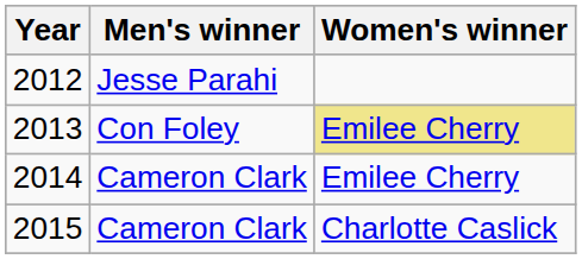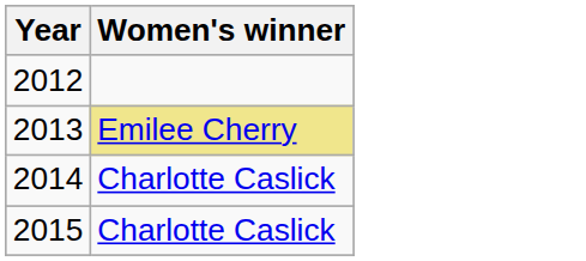- column: Men's winner | Jesse Parahi | Con Foley | Cameron Clark | Cameron Clark
2014 | Women's winner: Emilee Cherry -> Charlotte Caslick
